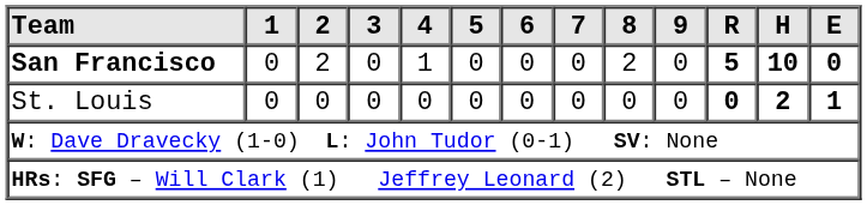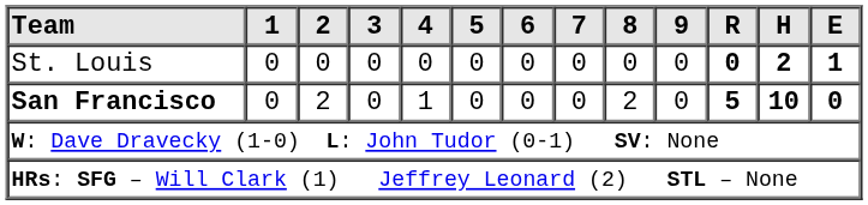rows swapped: San Francisco <-> St. Louis
